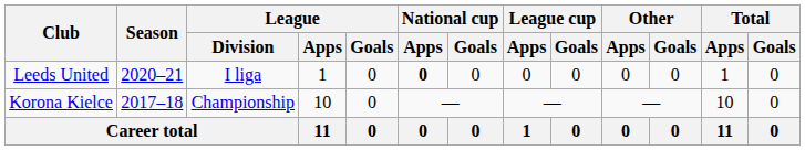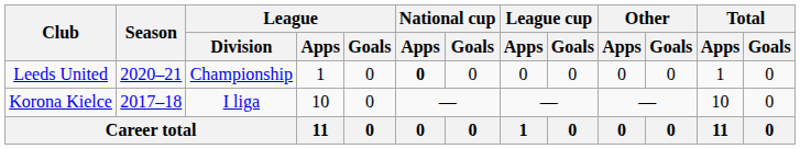Leeds United | League / Division: I liga -> Championship
Korona Kielce | League / Division: Championship -> I liga
